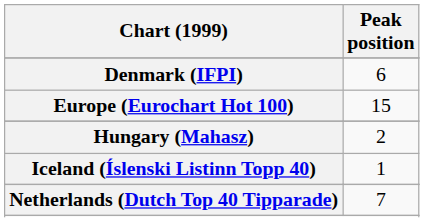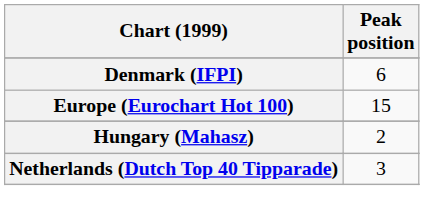- row: Iceland (Íslenski Listinn Topp 40) | 1
Netherlands (Dutch Top 40 Tipparade) | Peak position: 7 -> 3
